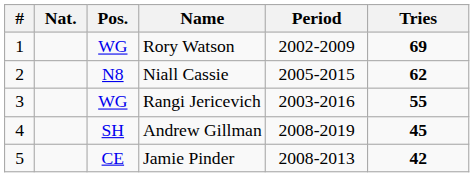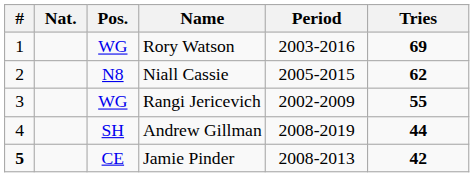Rory Watson | Period: 2002-2009 -> 2003-2016
Rangi Jericevich | Period: 2003-2016 -> 2002-2009
Andrew Gillman | Tries: 45 -> 44
Jamie Pinder | #: normal -> bold
